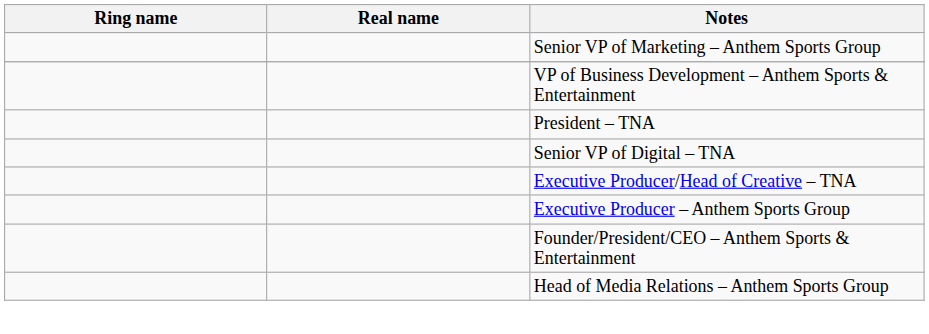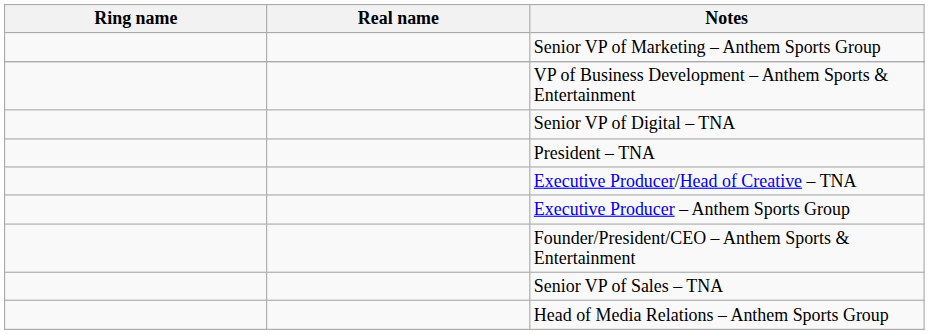rows swapped: President – TNA <-> Senior VP of Digital – TNA
+ row: Senior VP of Sales – TNA
